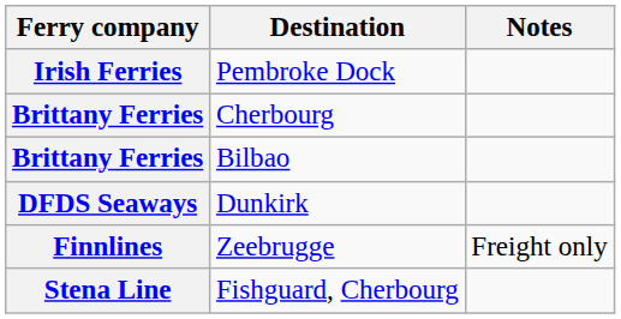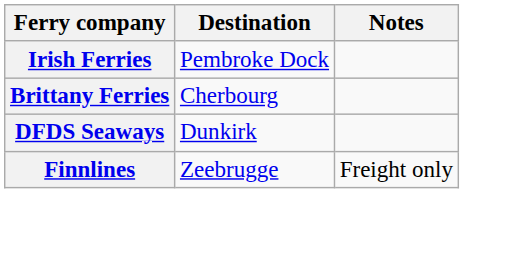- row: Brittany Ferries | Bilbao
- row: Stena Line | Fishguard, Cherbourg
